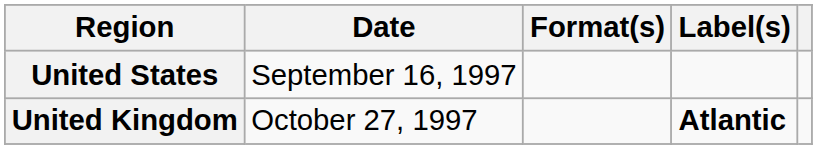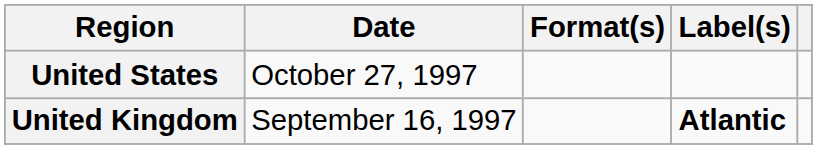United States | Date: September 16, 1997 -> October 27, 1997
United Kingdom | Date: October 27, 1997 -> September 16, 1997
